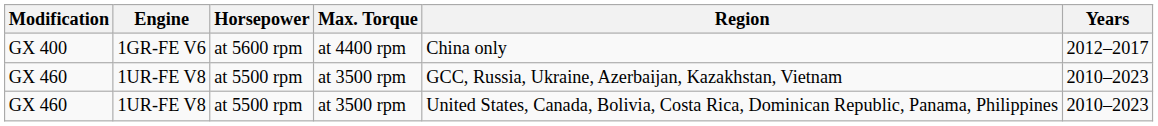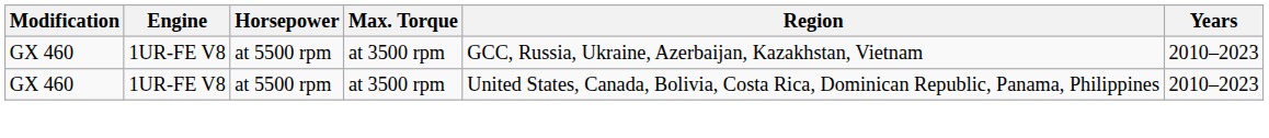- row: GX 400 | 1GR-FE V6 | at 5600 rpm | at 4400 rpm | China only | 2012–2017
